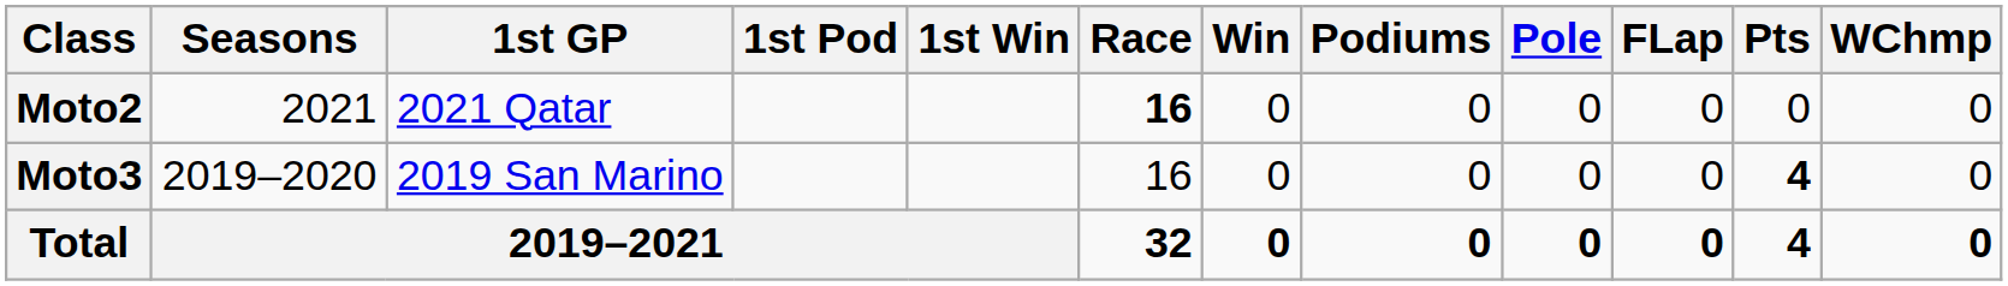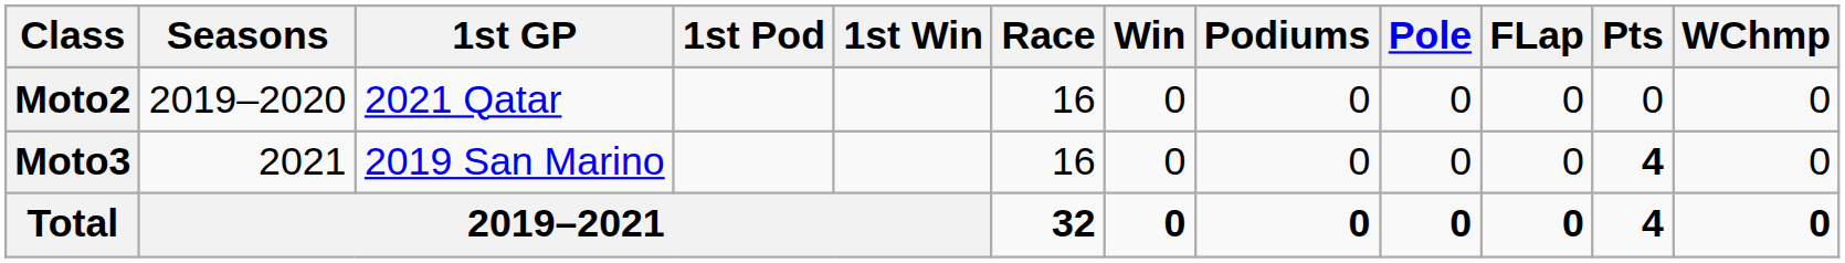Moto2 | Seasons: 2021 -> 2019–2020
Moto2 | Race: bold -> normal
Moto3 | Seasons: 2019–2020 -> 2021
